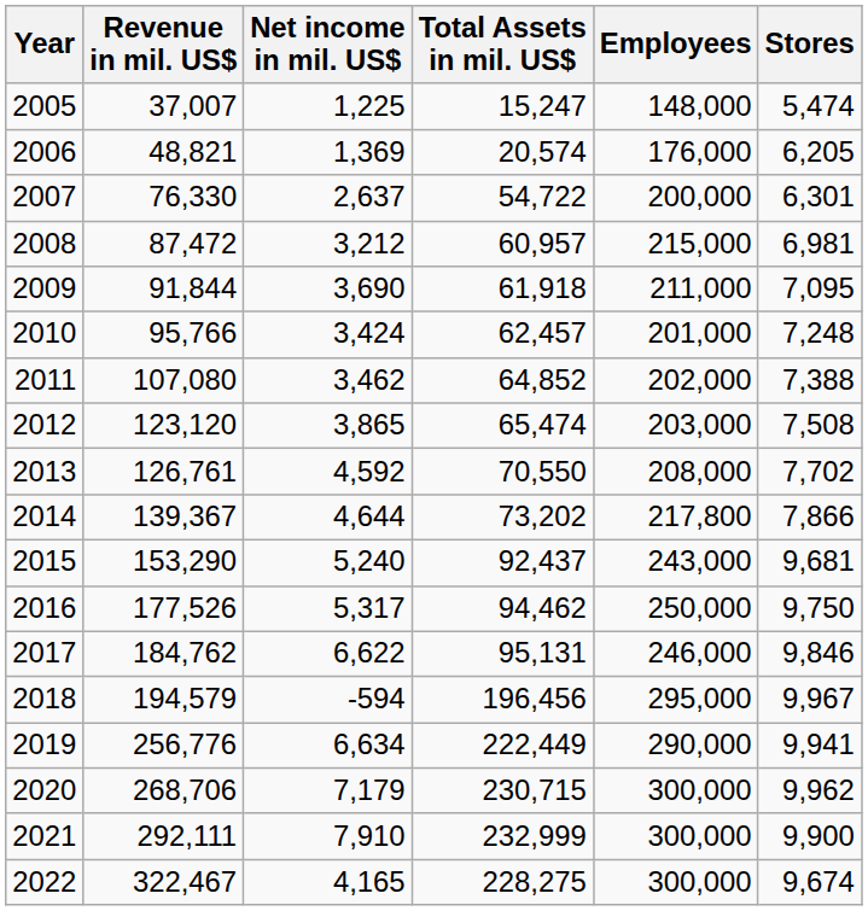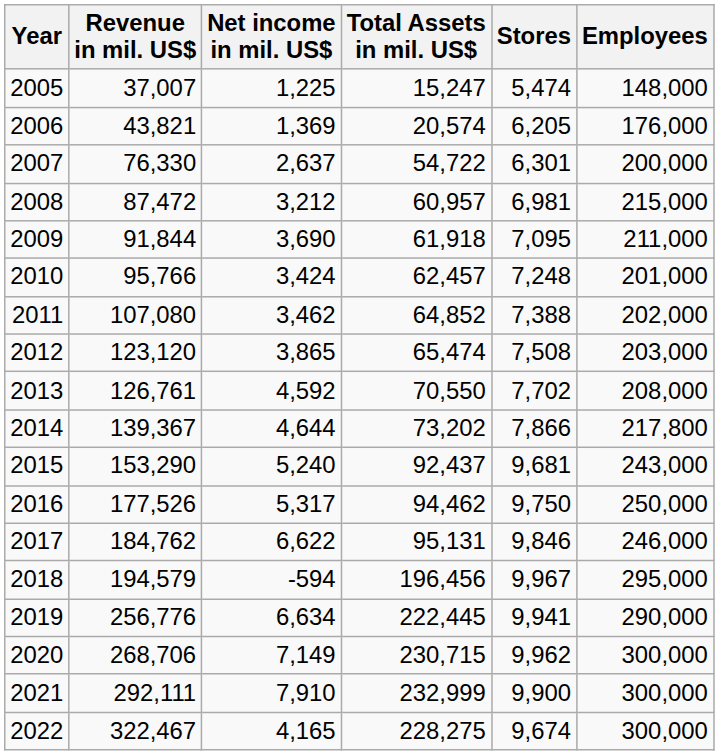columns swapped: Employees <-> Stores
2006 | Revenue in mil. US$: 48,821 -> 43,821
2019 | Total Assets in mil. US$: 222,449 -> 222,445
2020 | Net income in mil. US$: 7,179 -> 7,149
